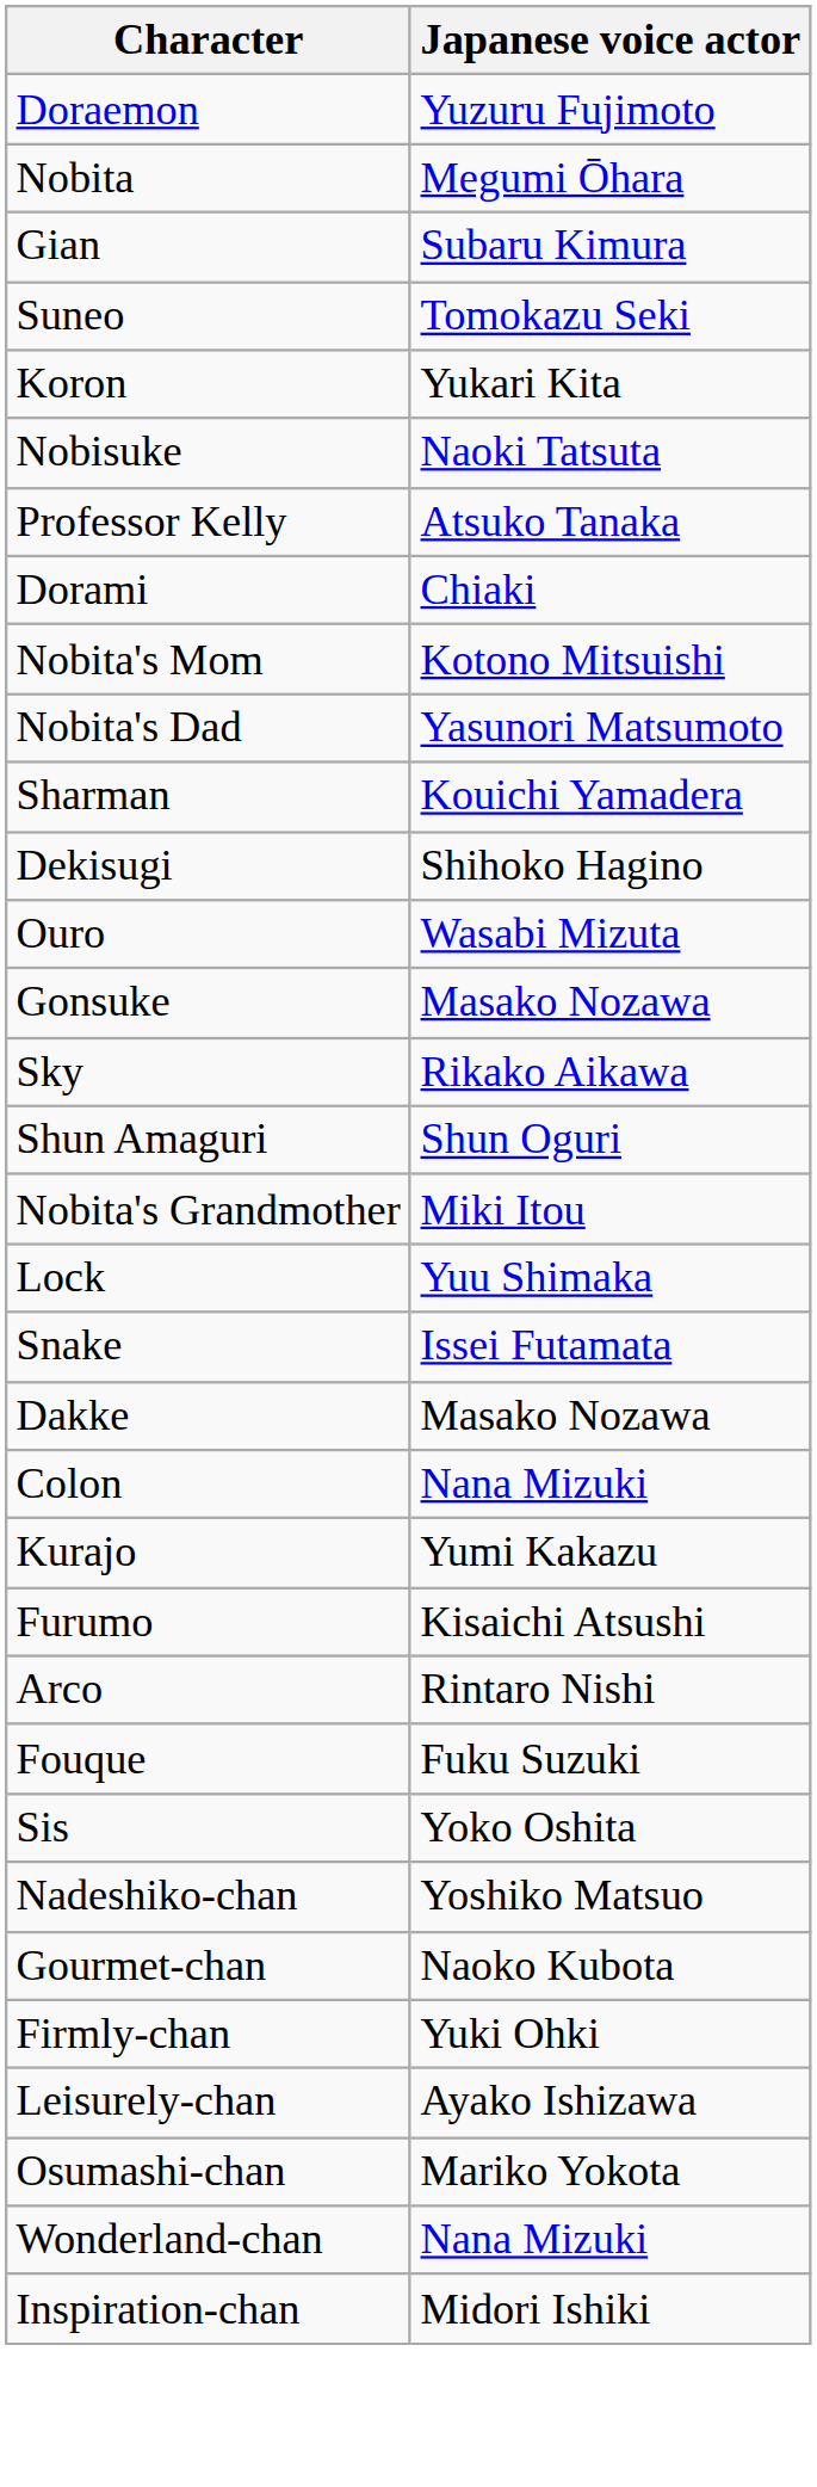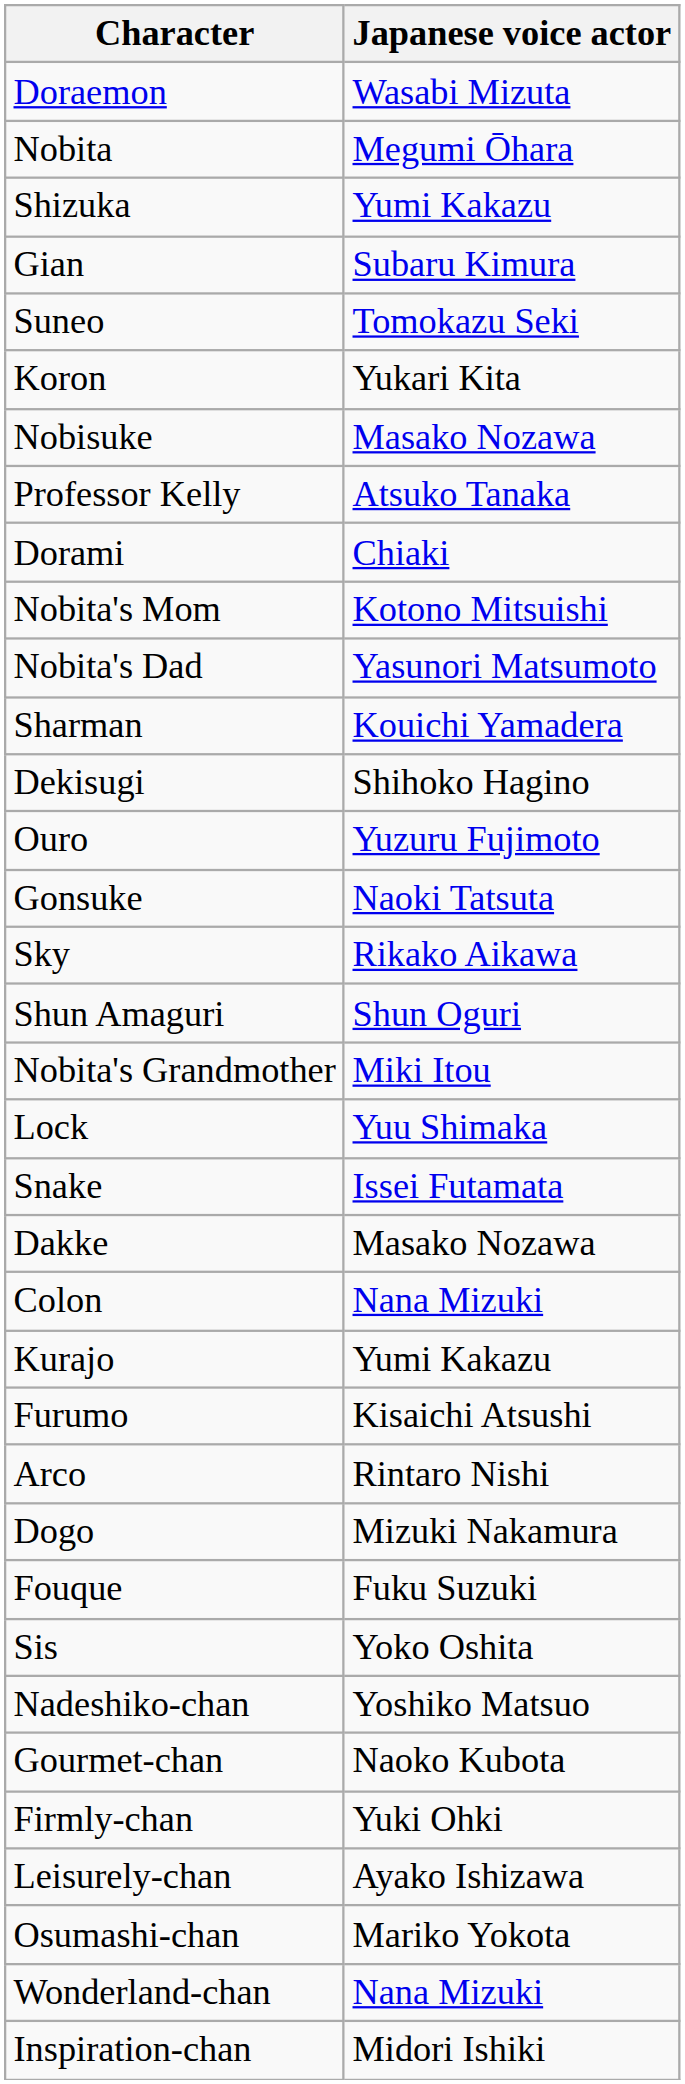Doraemon | Japanese voice actor: Yuzuru Fujimoto -> Wasabi Mizuta
+ row: Shizuka | Yumi Kakazu
Nobisuke | Japanese voice actor: Naoki Tatsuta -> Masako Nozawa
Ouro | Japanese voice actor: Wasabi Mizuta -> Yuzuru Fujimoto
Gonsuke | Japanese voice actor: Masako Nozawa -> Naoki Tatsuta
+ row: Dogo | Mizuki Nakamura
